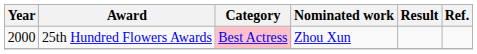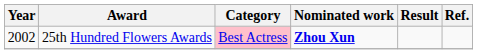25th Hundred Flowers Awards | Year: 2000 -> 2002
25th Hundred Flowers Awards | Nominated work: normal -> bold
